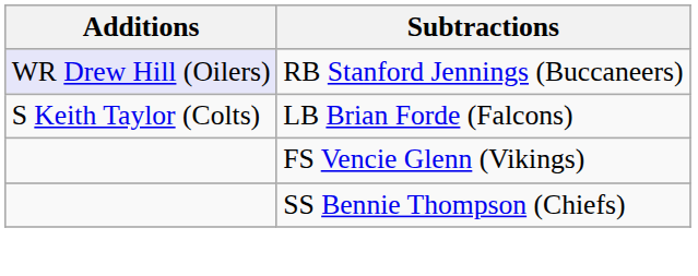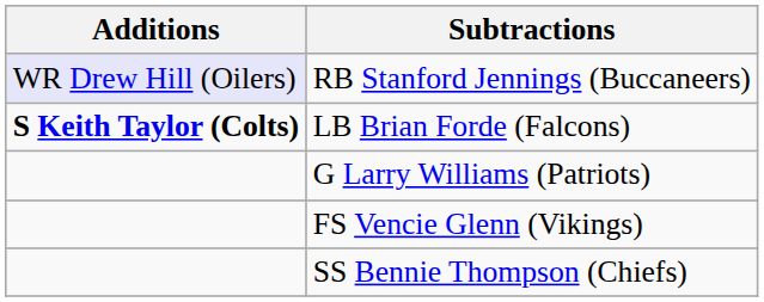LB Brian Forde (Falcons) | Additions: normal -> bold
+ row: G Larry Williams (Patriots)
